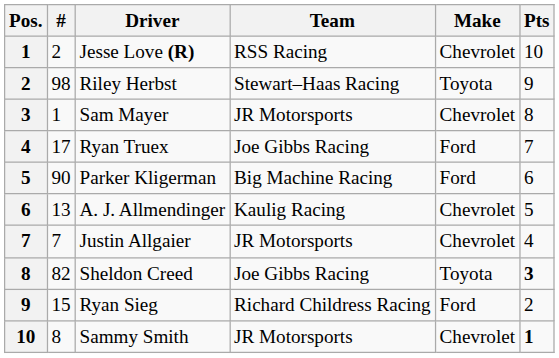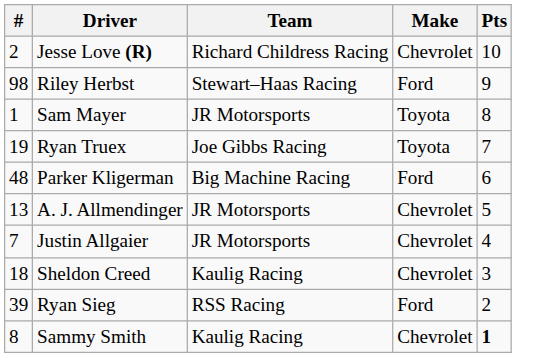- column: Pos. | 1 | 2 | 3 | 4 | 5 | 6 | 7 | 8 | 9 | 10
Jesse Love (R) | Team: RSS Racing -> Richard Childress Racing
Riley Herbst | Make: Toyota -> Ford
Sam Mayer | Make: Chevrolet -> Toyota
Ryan Truex | #: 17 -> 19
Ryan Truex | Make: Ford -> Toyota
Parker Kligerman | #: 90 -> 48
A. J. Allmendinger | Team: Kaulig Racing -> JR Motorsports
Sheldon Creed | #: 82 -> 18
Sheldon Creed | Team: Joe Gibbs Racing -> Kaulig Racing
Sheldon Creed | Make: Toyota -> Chevrolet
Sheldon Creed | Pts: bold -> normal
Ryan Sieg | #: 15 -> 39
Ryan Sieg | Team: Richard Childress Racing -> RSS Racing
Sammy Smith | Team: JR Motorsports -> Kaulig Racing
